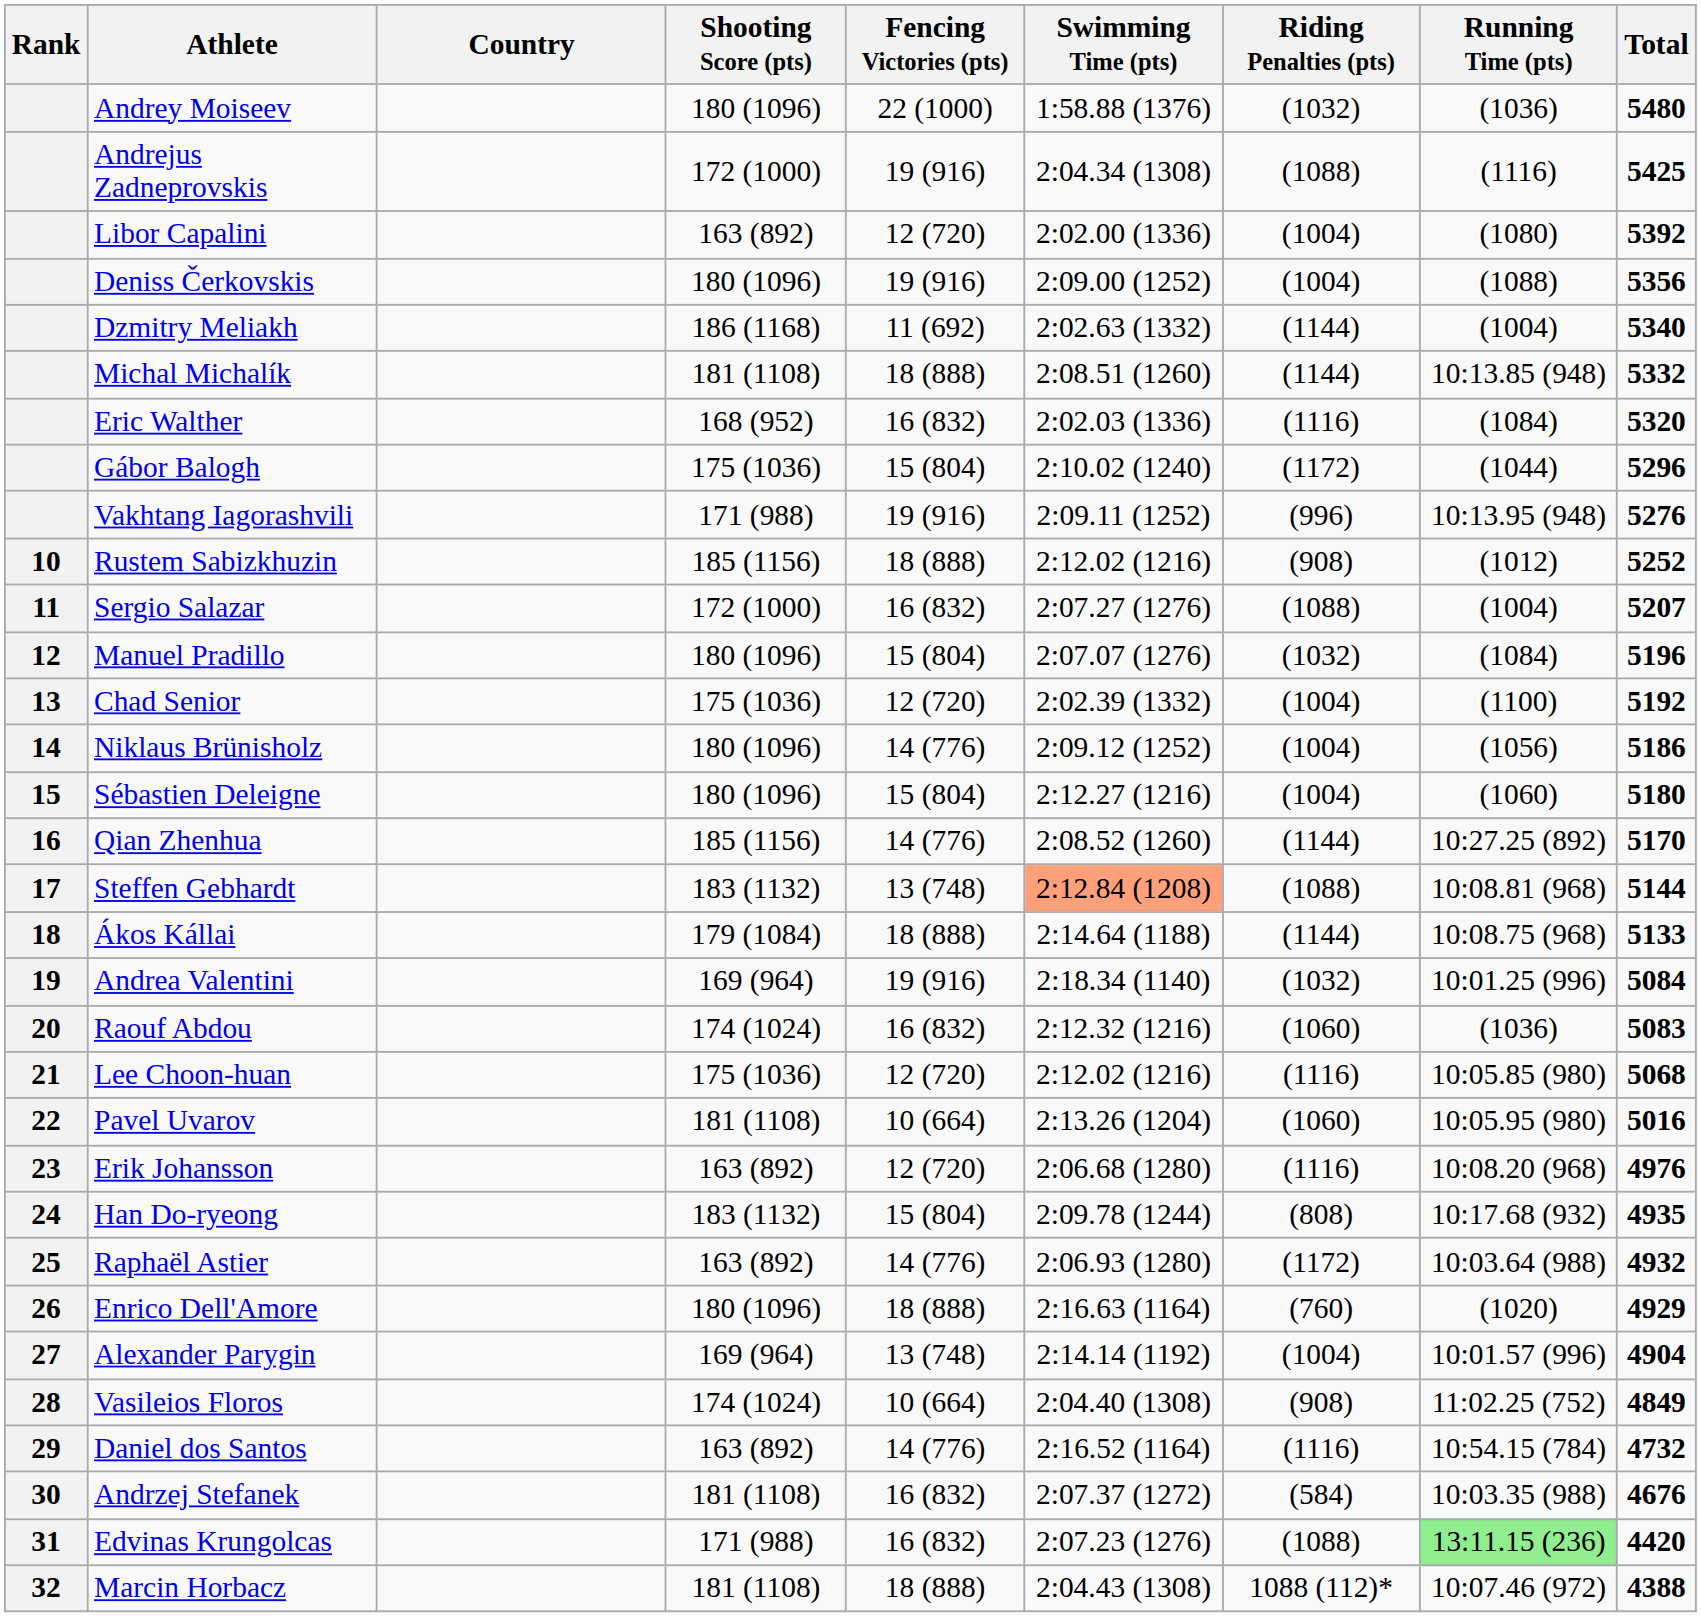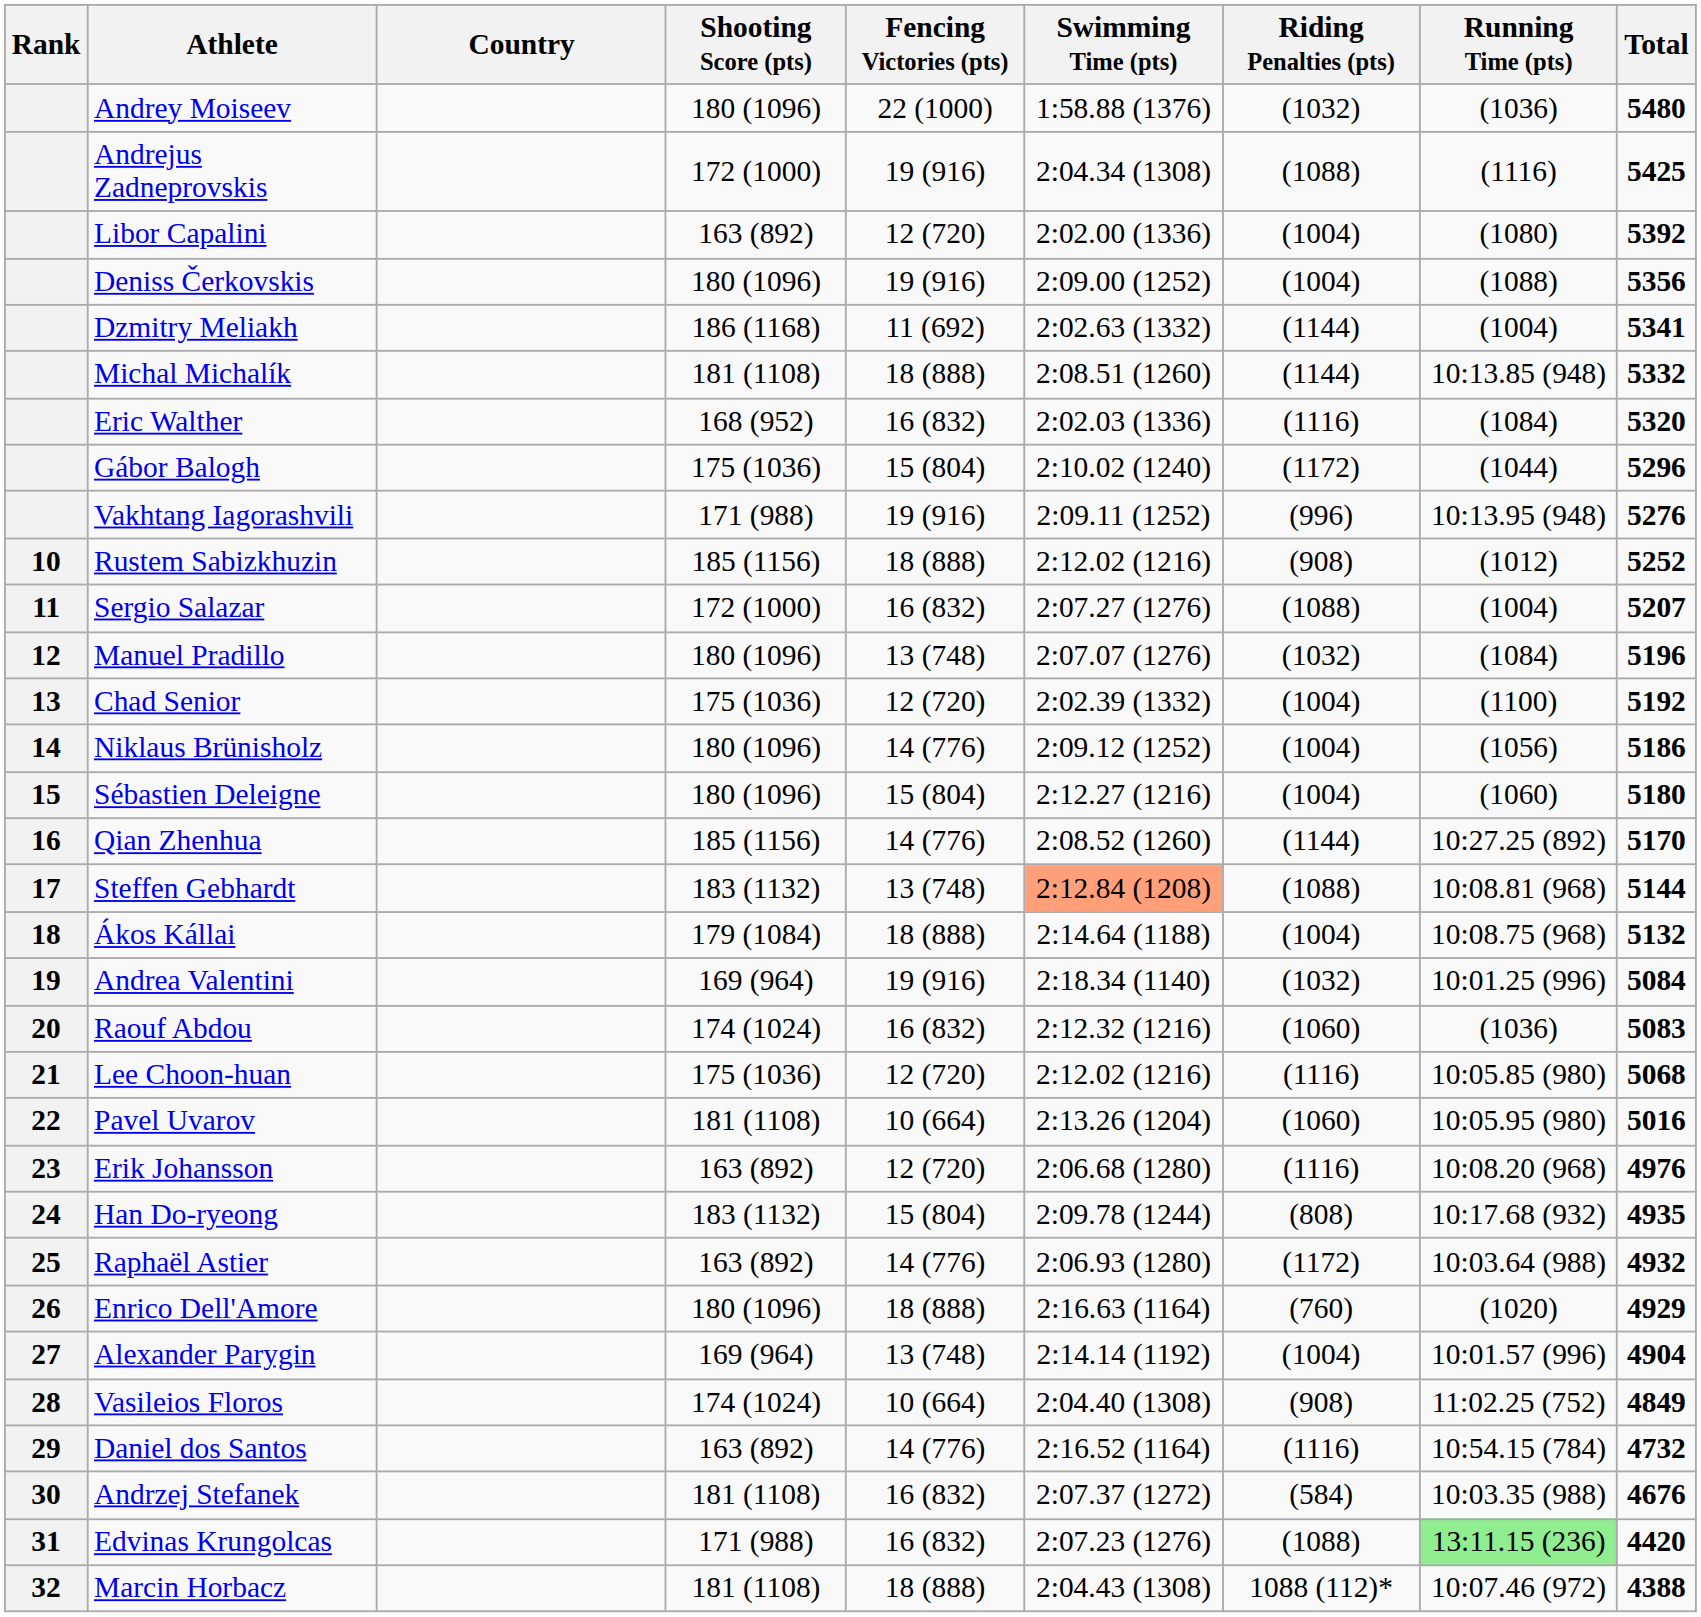Dzmitry Meliakh | Total: 5340 -> 5341
Manuel Pradillo | Fencing Victories (pts): 15 (804) -> 13 (748)
Ákos Kállai | Riding Penalties (pts): (1144) -> (1004)
Ákos Kállai | Total: 5133 -> 5132
